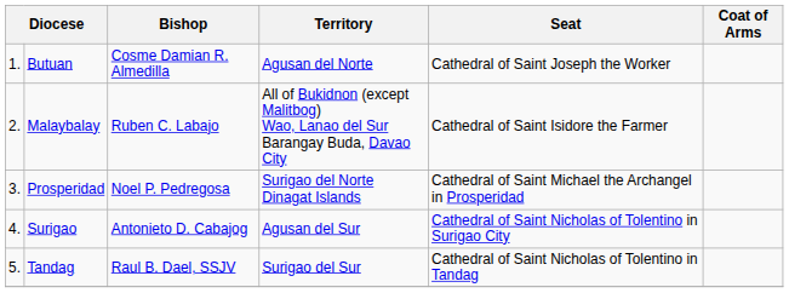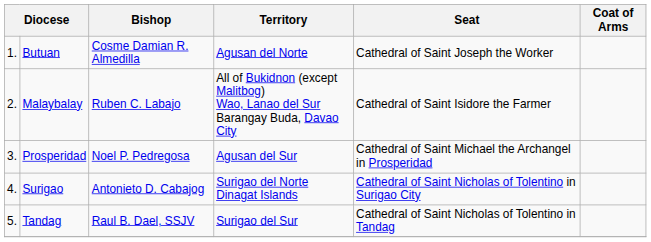Prosperidad | Territory: Surigao del Norte Dinagat Islands -> Agusan del Sur
Surigao | Territory: Agusan del Sur -> Surigao del Norte Dinagat Islands
